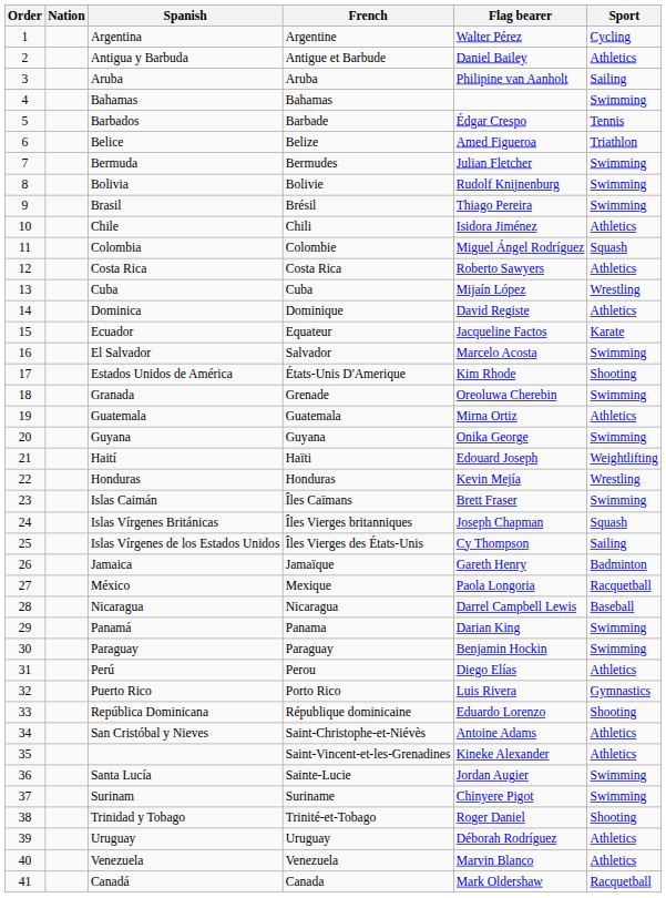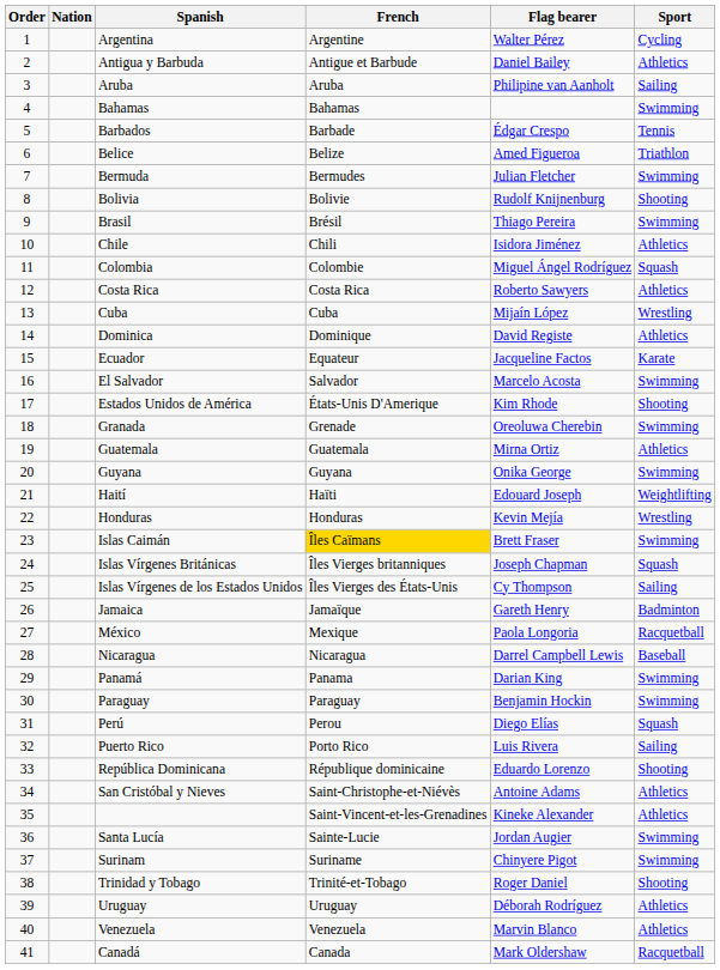Bolivia | Sport: Swimming -> Shooting
Islas Caimán | French: no background -> gold background
Perú | Sport: Athletics -> Squash
Puerto Rico | Sport: Gymnastics -> Sailing
